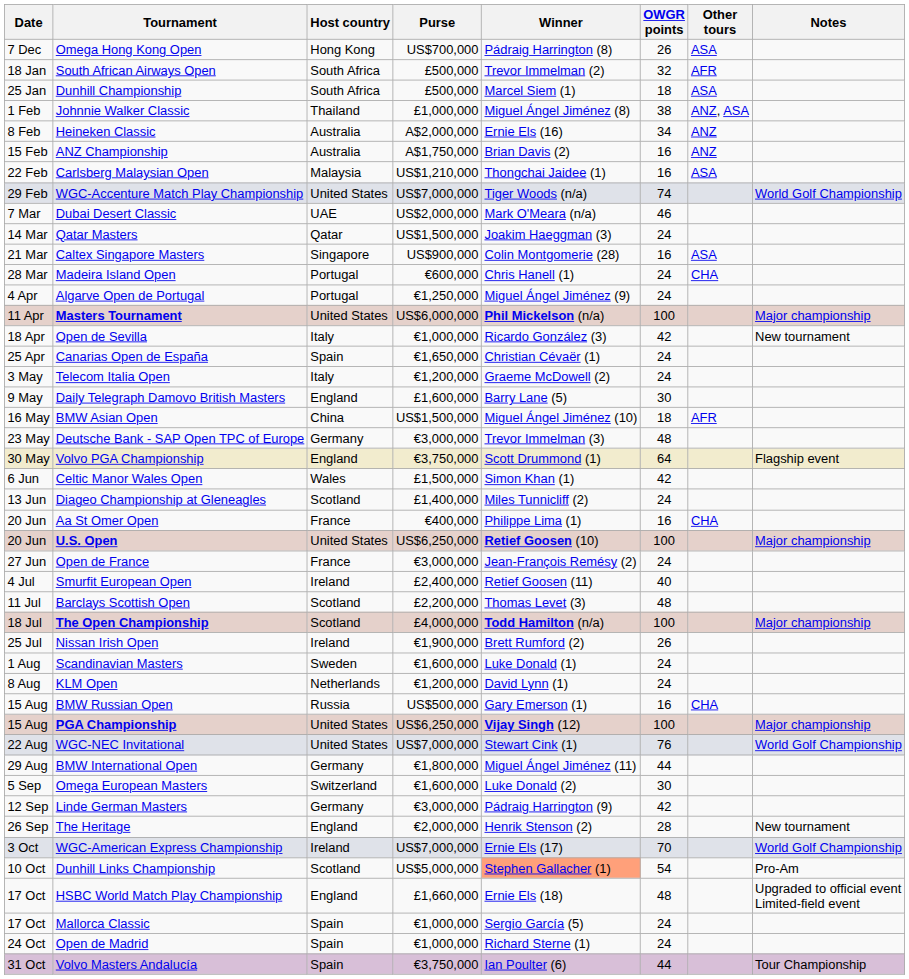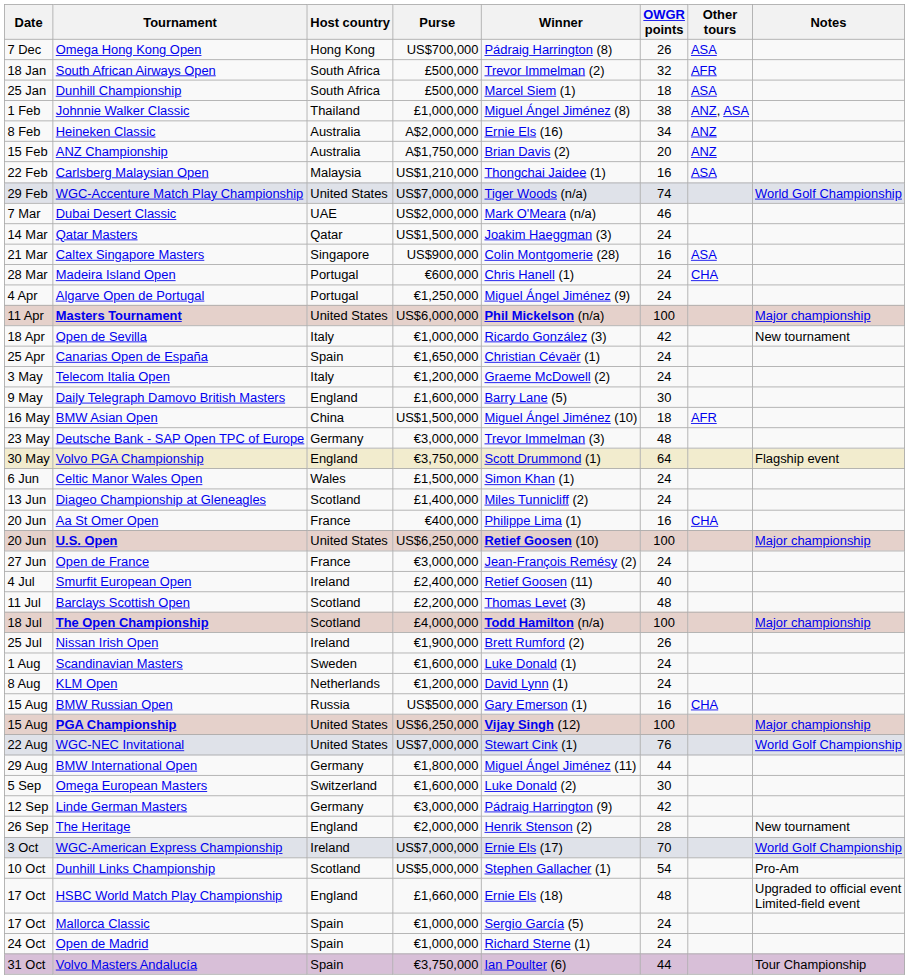ANZ Championship | OWGR points: 16 -> 20
Celtic Manor Wales Open | OWGR points: 42 -> 24
Dunhill Links Championship | Winner: lightsalmon background -> no background
